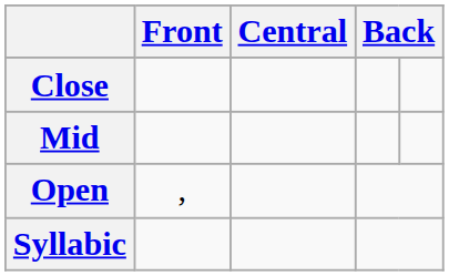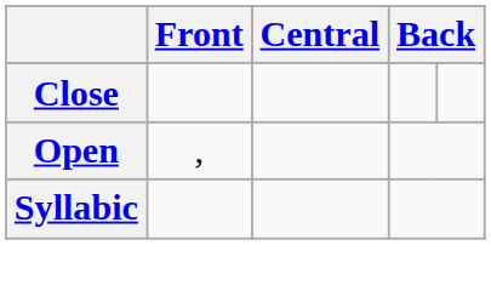- row: Mid
